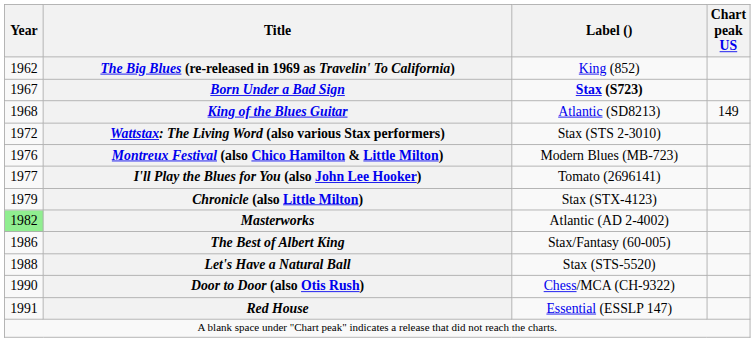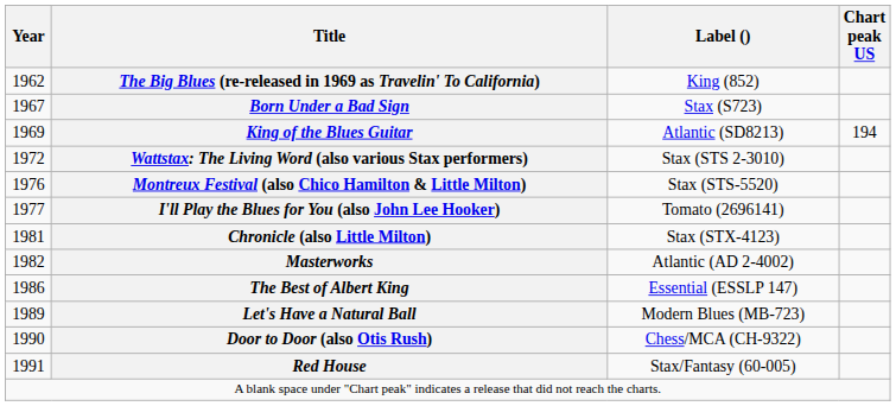Born Under a Bad Sign | Label (): bold -> normal
King of the Blues Guitar | Year: 1968 -> 1969
King of the Blues Guitar | Chart peak US: 149 -> 194
Montreux Festival (also Chico Hamilton & Little Milton) | Label (): Modern Blues (MB-723) -> Stax (STS-5520)
Chronicle (also Little Milton) | Year: 1979 -> 1981
Masterworks | Year: lightgreen background -> no background
The Best of Albert King | Label (): Stax/Fantasy (60-005) -> Essential (ESSLP 147)
Let's Have a Natural Ball | Year: 1988 -> 1989
Let's Have a Natural Ball | Label (): Stax (STS-5520) -> Modern Blues (MB-723)
Red House | Label (): Essential (ESSLP 147) -> Stax/Fantasy (60-005)
